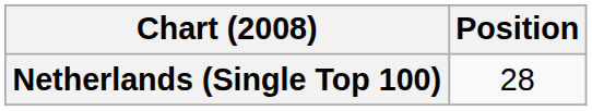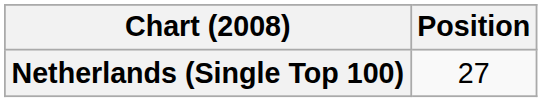Netherlands (Single Top 100) | Position: 28 -> 27
